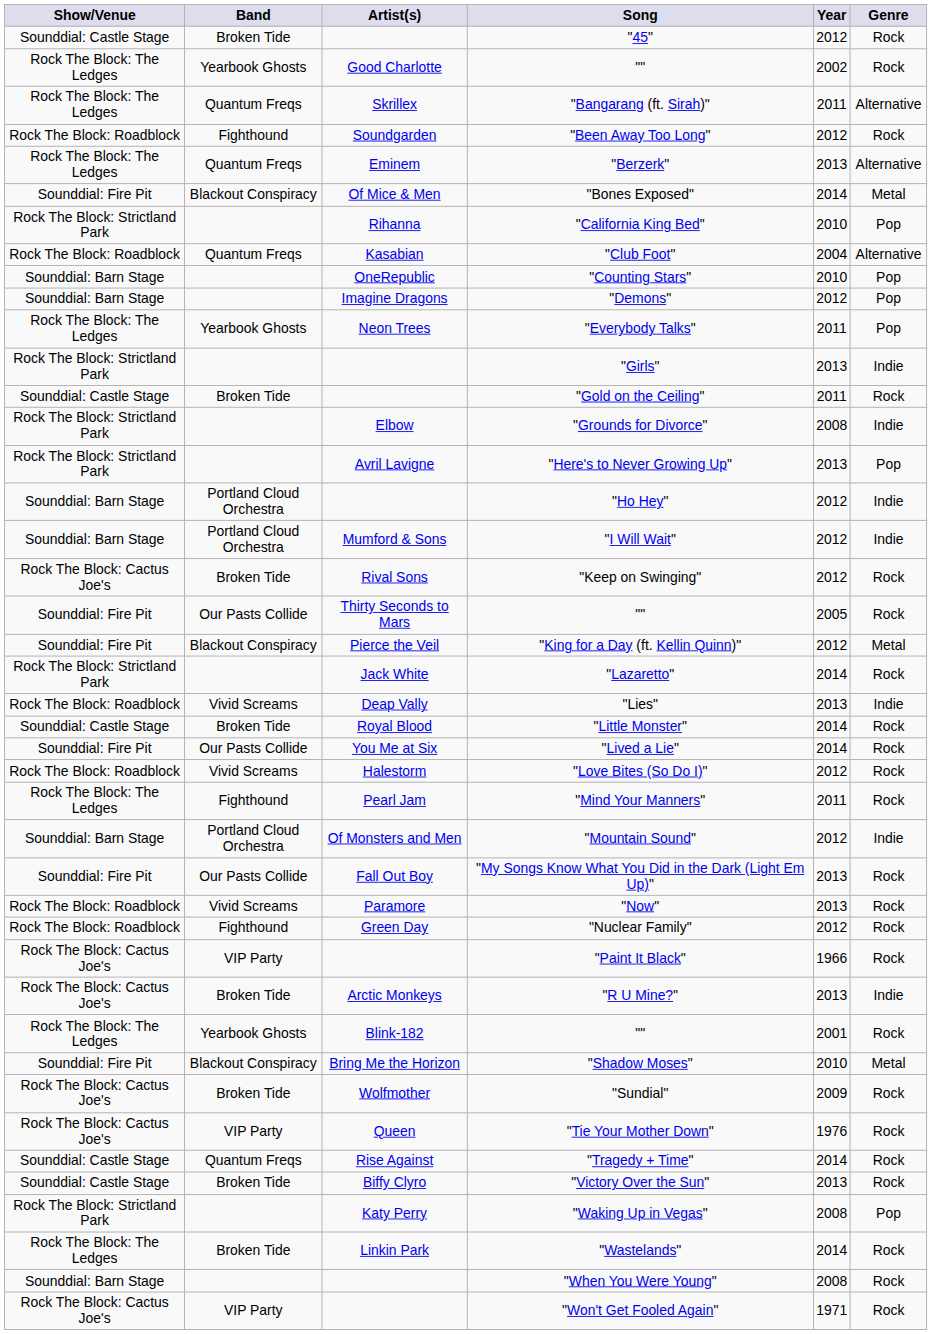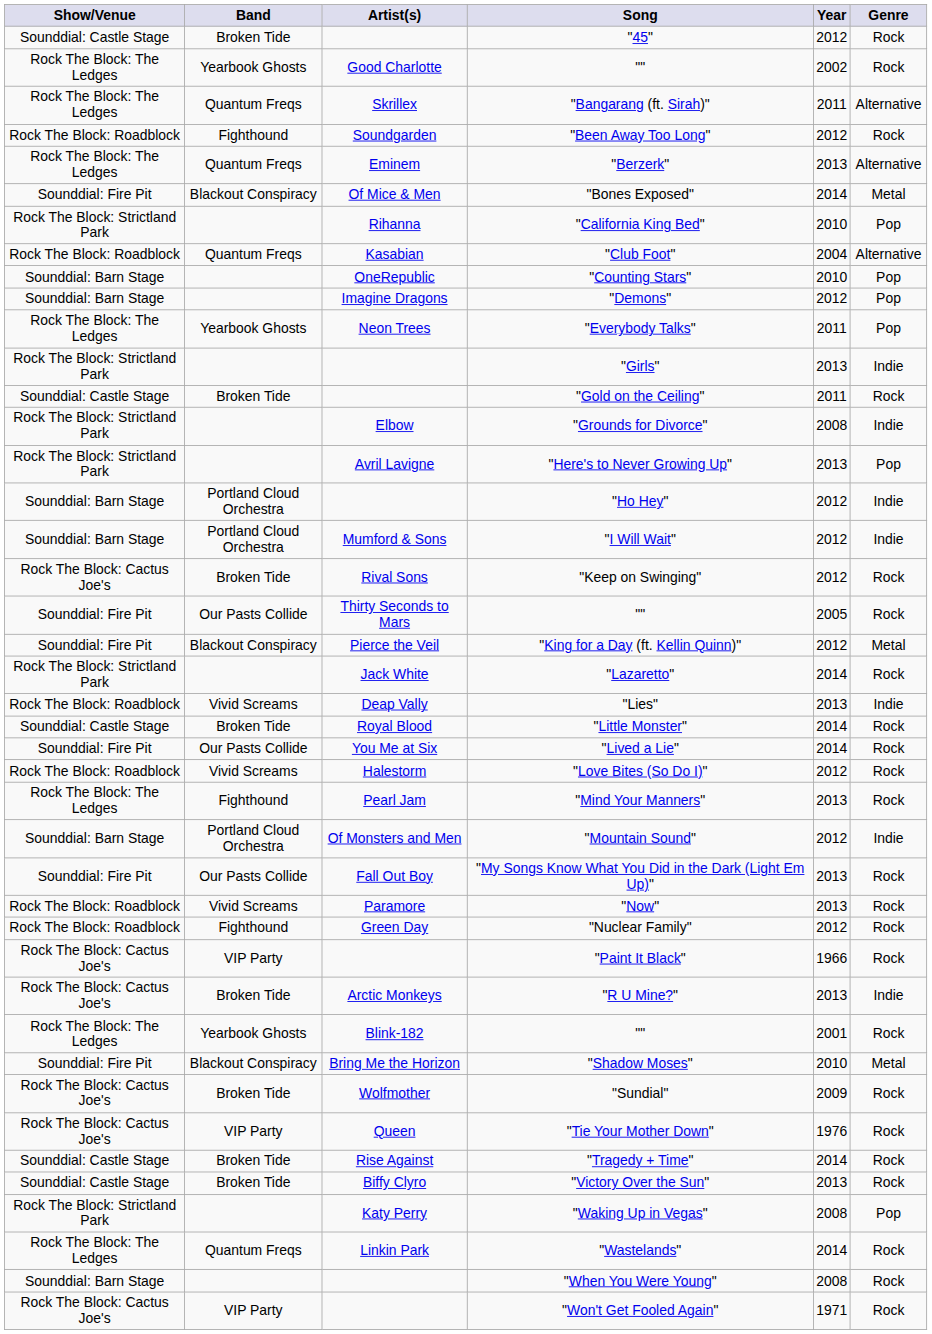"Mind Your Manners" | Year: 2011 -> 2013
"Tragedy + Time" | Band: Quantum Freqs -> Broken Tide
"Wastelands" | Band: Broken Tide -> Quantum Freqs
